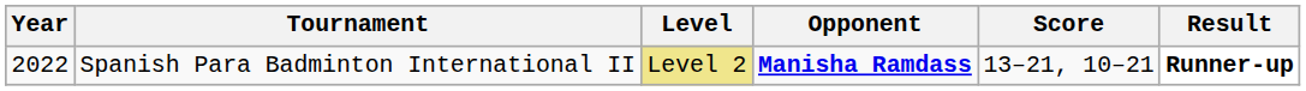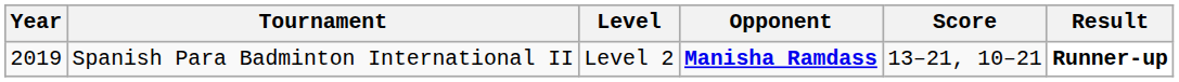Spanish Para Badminton International II | Year: 2022 -> 2019
Spanish Para Badminton International II | Level: khaki background -> no background
